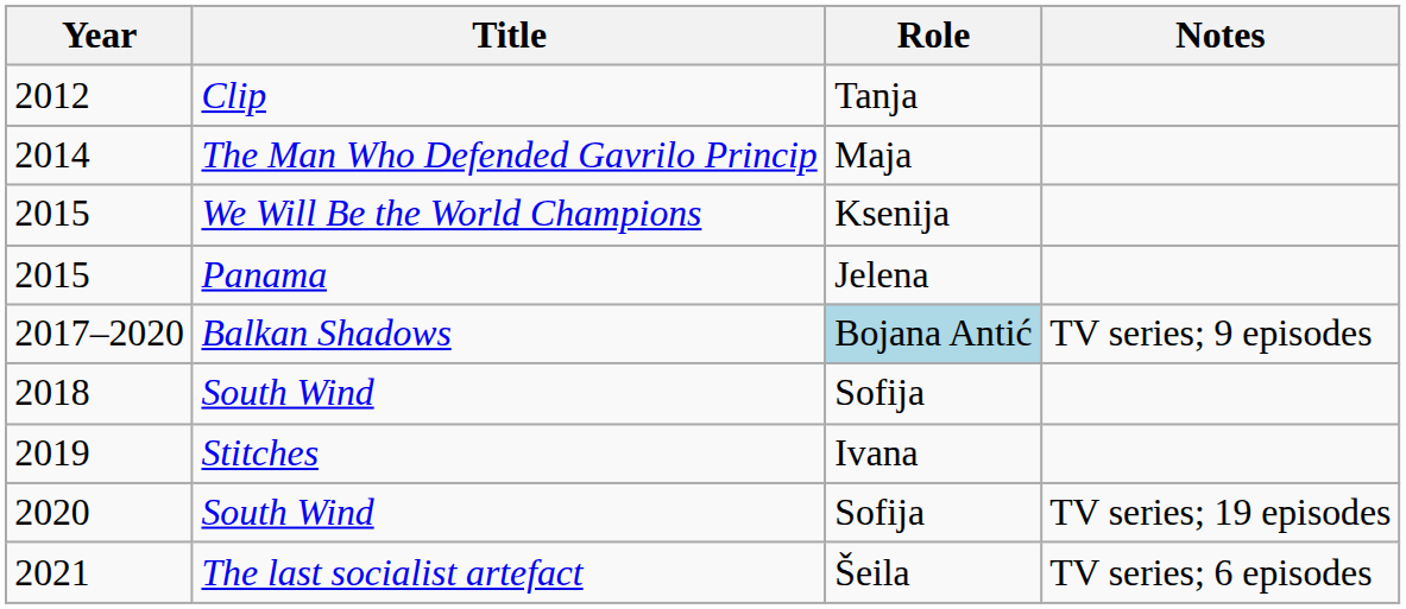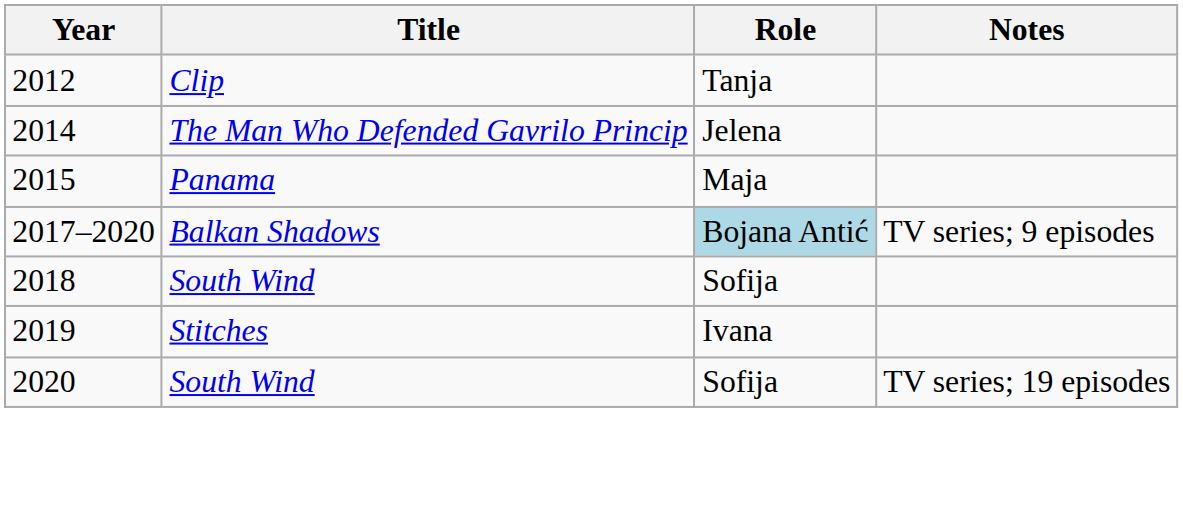2014 | Role: Maja -> Jelena
- row: 2015 | We Will Be the World Champions | Ksenija
2015 / Panama | Role: Jelena -> Maja
- row: 2021 | The last socialist artefact | Šeila | TV series; 6 episodes
